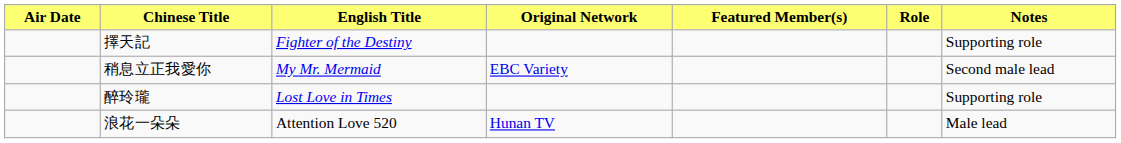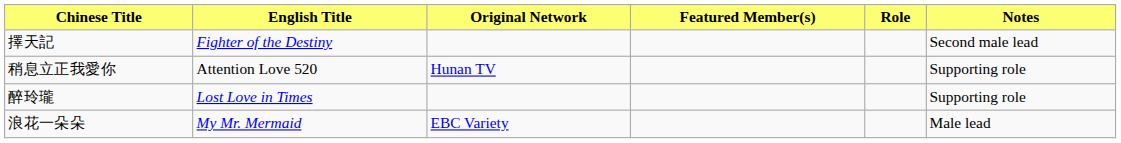- column: Air Date
擇天記 | Notes: Supporting role -> Second male lead
稍息立正我愛你 | English Title: My Mr. Mermaid -> Attention Love 520
稍息立正我愛你 | Original Network: EBC Variety -> Hunan TV
稍息立正我愛你 | Notes: Second male lead -> Supporting role
浪花一朵朵 | English Title: Attention Love 520 -> My Mr. Mermaid
浪花一朵朵 | Original Network: Hunan TV -> EBC Variety
